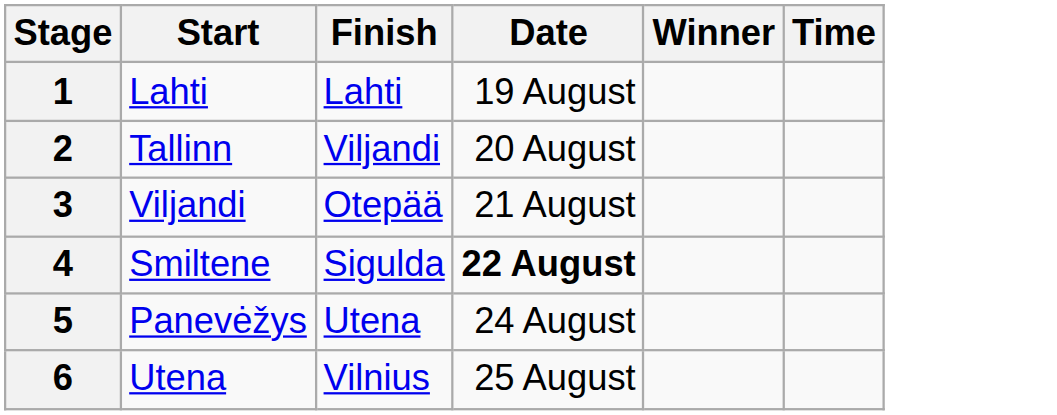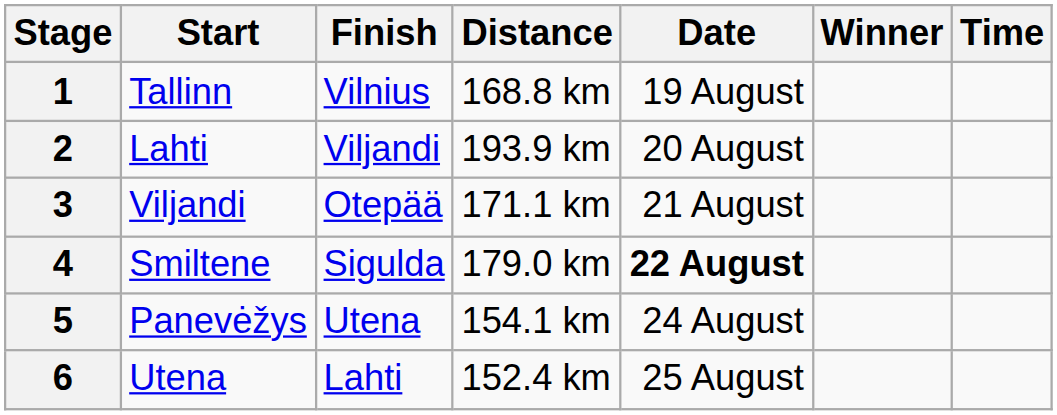+ column: Distance | 168.8 km | 193.9 km | 171.1 km | 179.0 km | 154.1 km | 152.4 km
1 | Start: Lahti -> Tallinn
1 | Finish: Lahti -> Vilnius
2 | Start: Tallinn -> Lahti
6 | Finish: Vilnius -> Lahti
